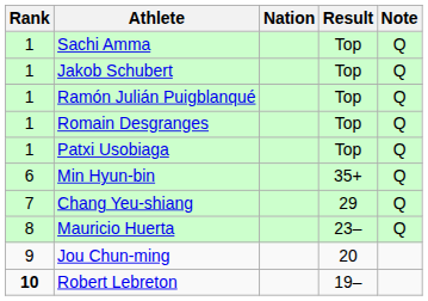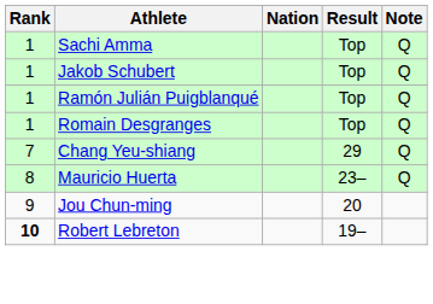- row: 1 | Patxi Usobiaga | Top | Q
- row: 6 | Min Hyun-bin | 35+ | Q
